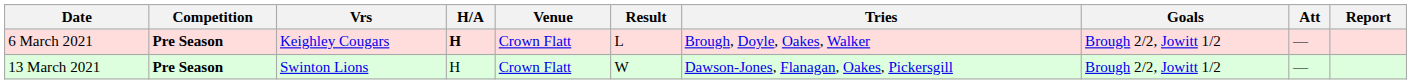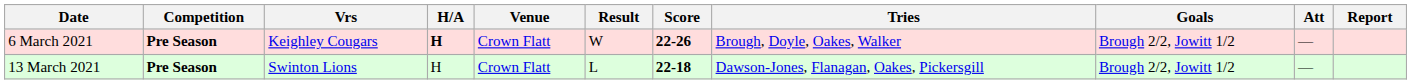+ column: Score | 22-26 | 22-18
6 March 2021 | Result: L -> W
13 March 2021 | Result: W -> L
